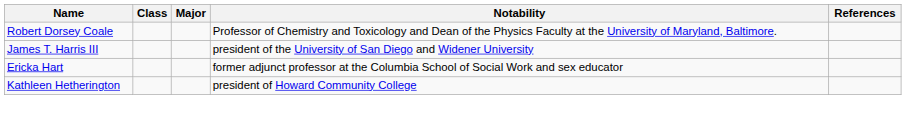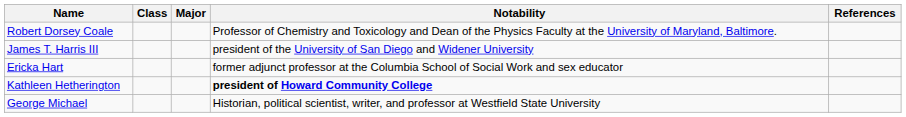Kathleen Hetherington | Notability: normal -> bold
+ row: George Michael | Historian, political scientist, writer, and professor at Westfield State University
